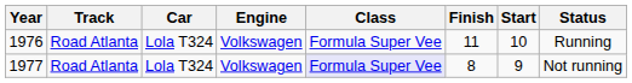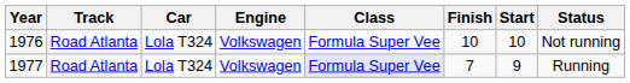1976 | Finish: 11 -> 10
1976 | Status: Running -> Not running
1977 | Finish: 8 -> 7
1977 | Status: Not running -> Running
